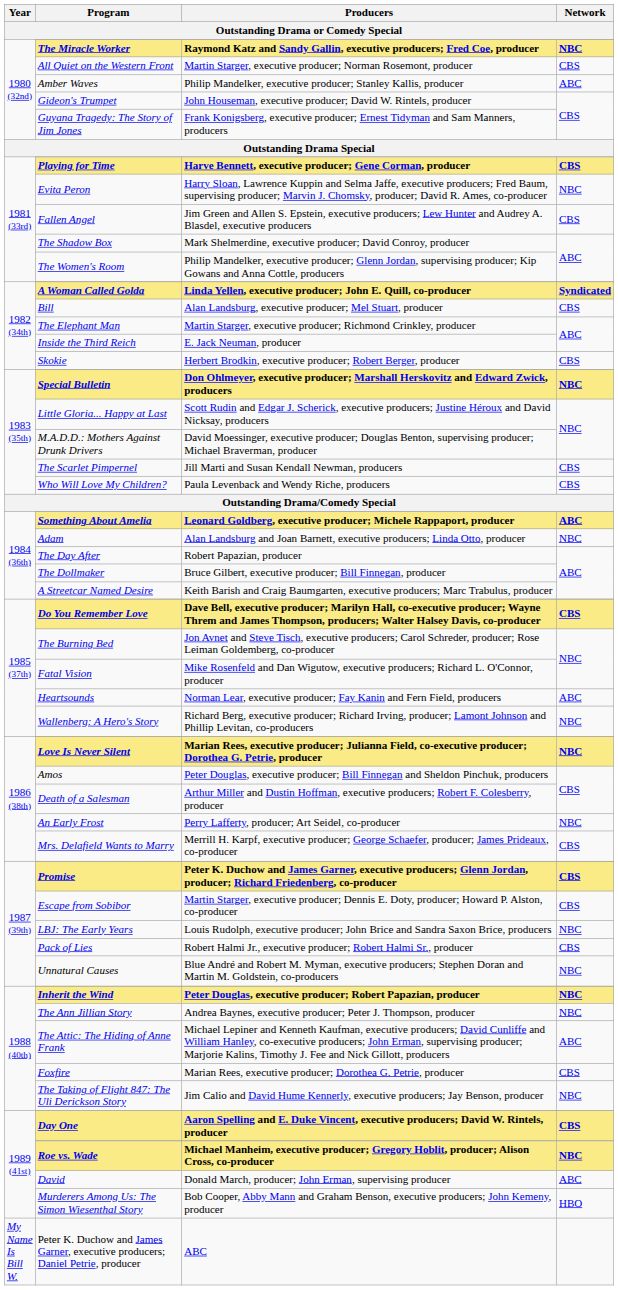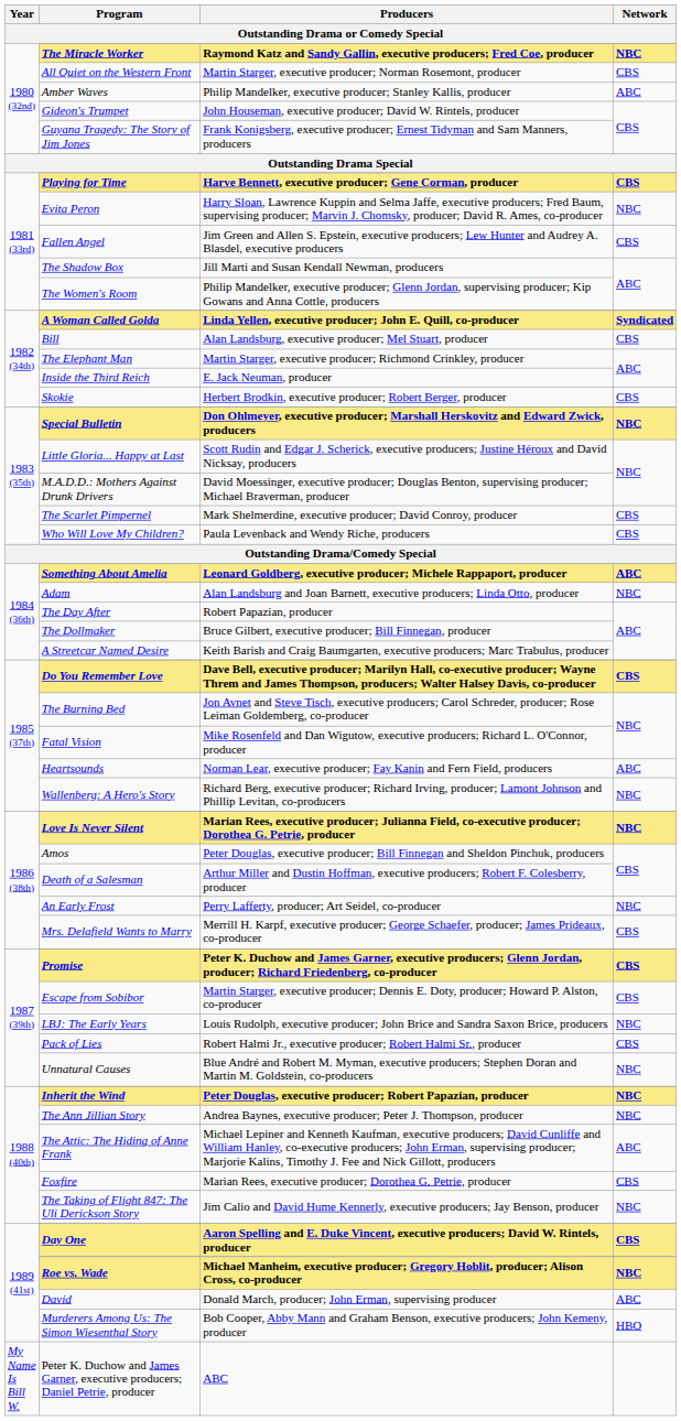The Shadow Box | Producers: Mark Shelmerdine, executive producer; David Conroy, producer -> Jill Marti and Susan Kendall Newman, producers
The Scarlet Pimpernel | Producers: Jill Marti and Susan Kendall Newman, producers -> Mark Shelmerdine, executive producer; David Conroy, producer
